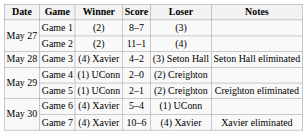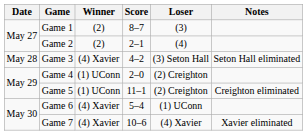Game 2 | Score: 11–1 -> 2–1
Game 5 | Score: 2–1 -> 11–1
